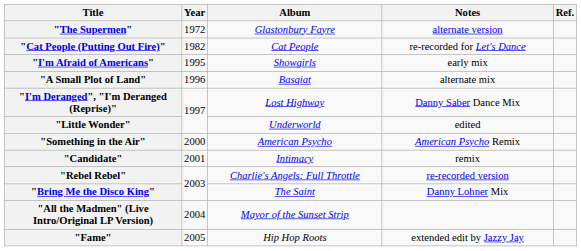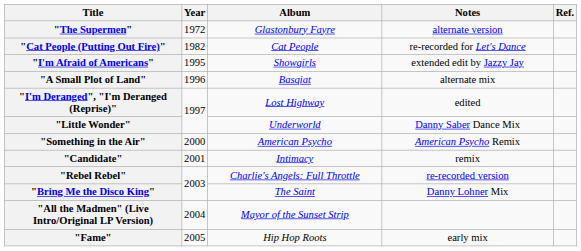"I'm Afraid of Americans" | Notes: early mix -> extended edit by Jazzy Jay
"I'm Deranged", "I'm Deranged (Reprise)" | Notes: Danny Saber Dance Mix -> edited
"Little Wonder" | Notes: edited -> Danny Saber Dance Mix
"Fame" | Notes: extended edit by Jazzy Jay -> early mix
